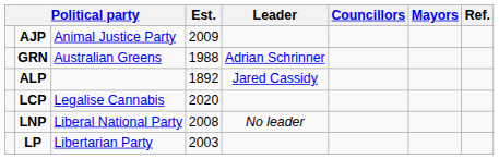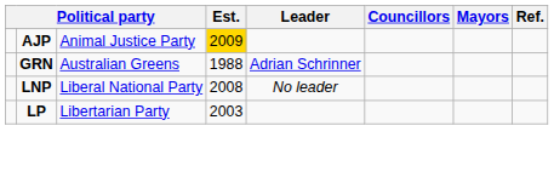AJP | Est.: no background -> gold background
- row: ALP | 1892 | Jared Cassidy
- row: LCP | Legalise Cannabis | 2020
